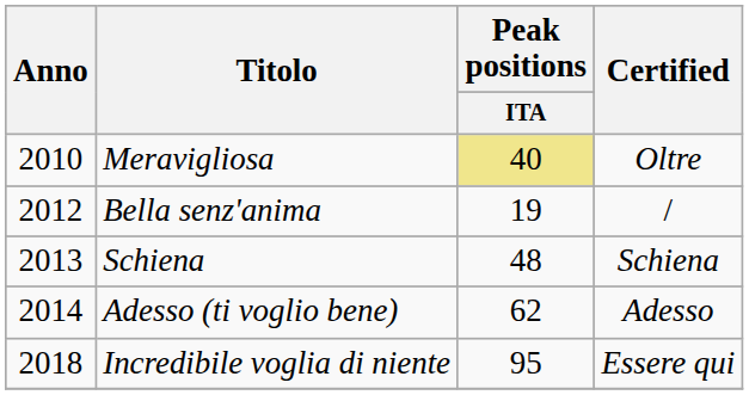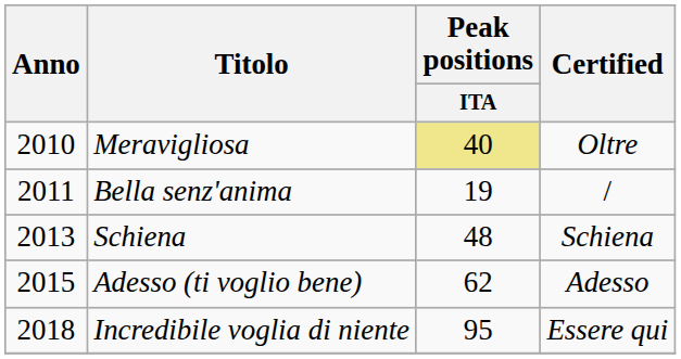Bella senz'anima | Anno: 2012 -> 2011
Adesso (ti voglio bene) | Anno: 2014 -> 2015
